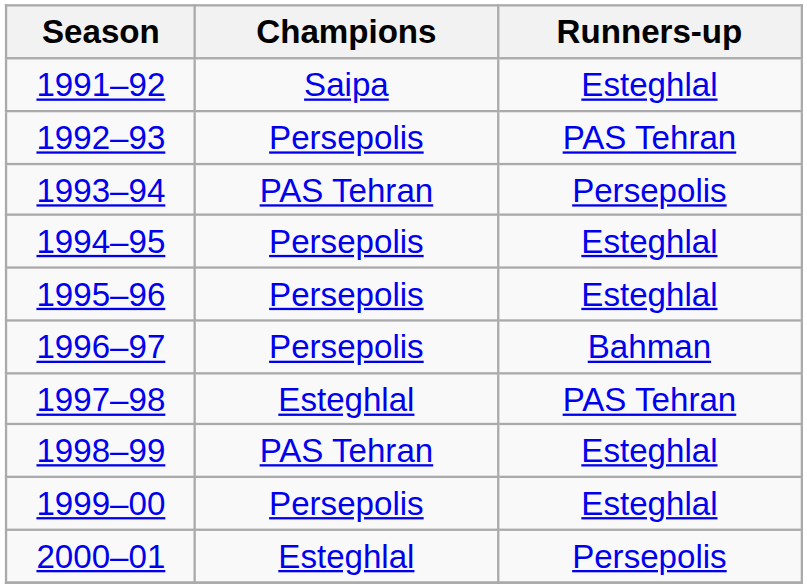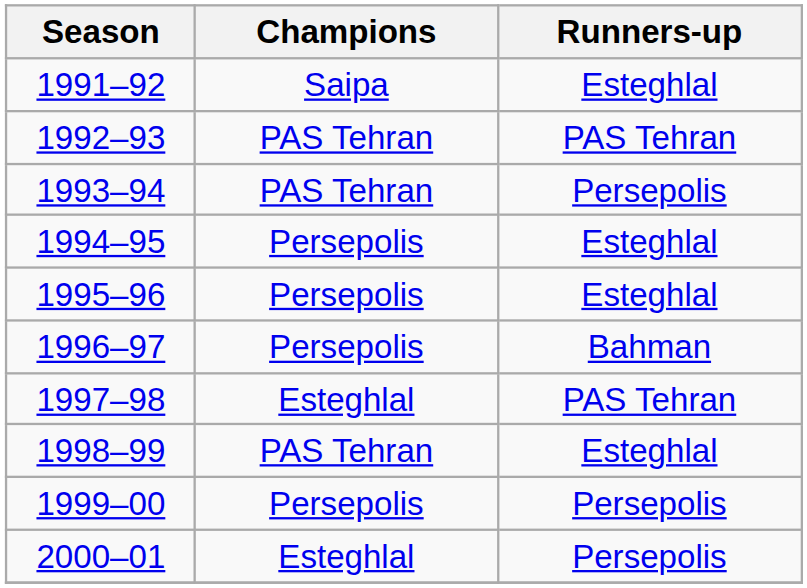1992–93 | Champions: Persepolis -> PAS Tehran
1999–00 | Runners-up: Esteghlal -> Persepolis
